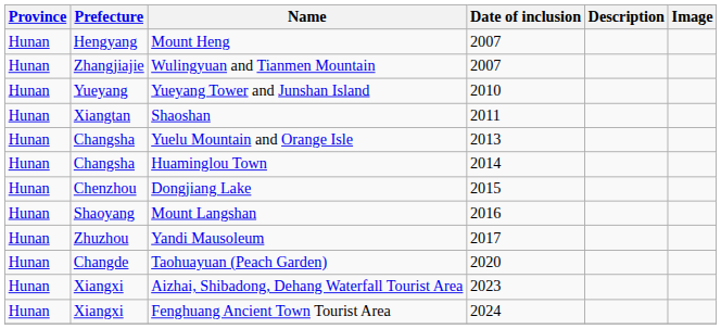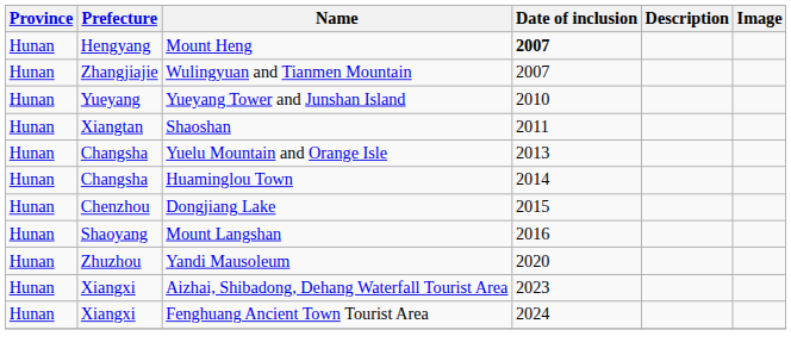Mount Heng | Date of inclusion: normal -> bold
Yandi Mausoleum | Date of inclusion: 2017 -> 2020
- row: Hunan | Changde | Taohuayuan (Peach Garden) | 2020
